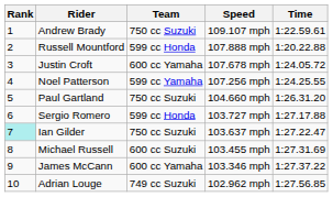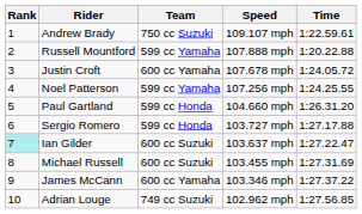Russell Mountford | Team: 599 cc Honda -> 599 cc Yamaha
Paul Gartland | Team: 750 cc Suzuki -> 599 cc Honda
Ian Gilder | Team: 750 cc Suzuki -> 600 cc Suzuki
